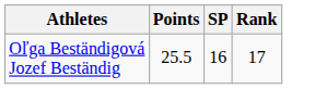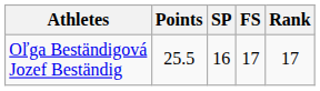+ column: FS | 17
